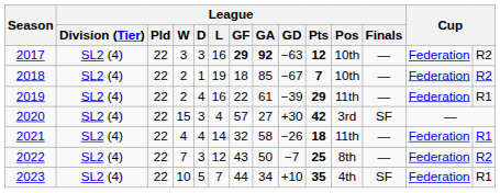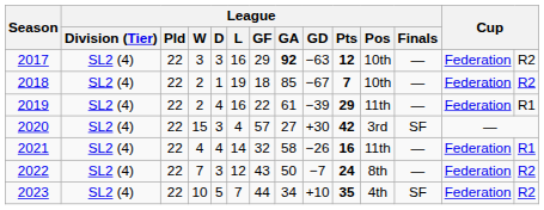2017 | League / GF: bold -> normal
2021 | League / Pts: 18 -> 16
2022 | League / Pts: 25 -> 24
2023 | column 14: R1 -> R2
